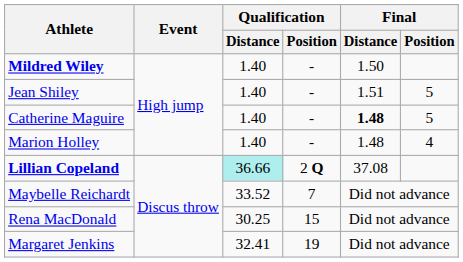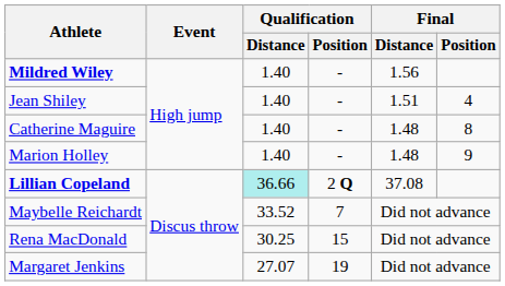Mildred Wiley | Final / Distance: 1.50 -> 1.56
Jean Shiley | Final / Position: 5 -> 4
Catherine Maguire | Final / Distance: bold -> normal
Catherine Maguire | Final / Position: 5 -> 8
Marion Holley | Final / Position: 4 -> 9
Margaret Jenkins | Qualification / Distance: 32.41 -> 27.07
